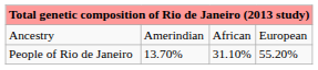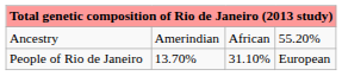Ancestry | column 4: European -> 55.20%
People of Rio de Janeiro | column 4: 55.20% -> European
